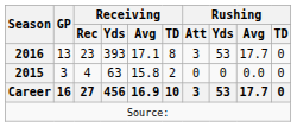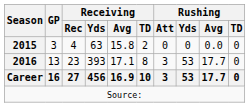rows swapped: 2015 <-> 2016
